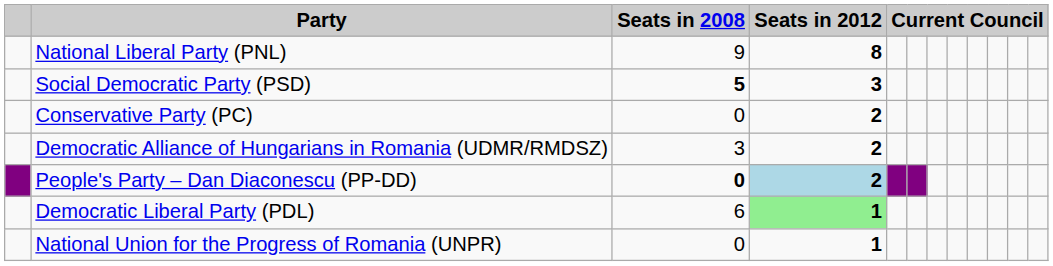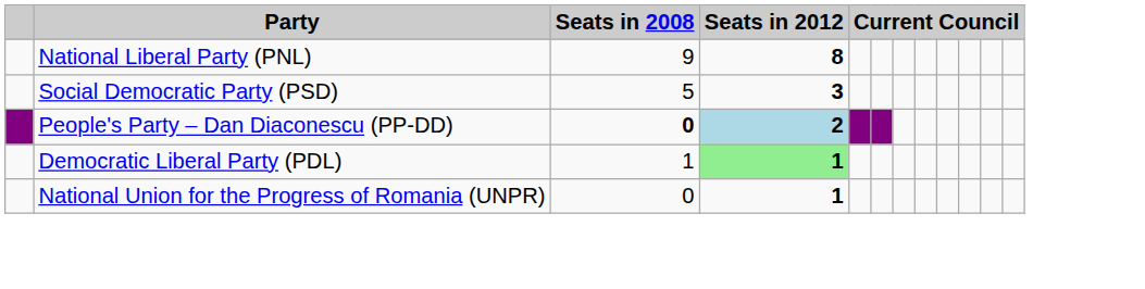Social Democratic Party (PSD) | Seats in 2008: bold -> normal
- row: Conservative Party (PC) | 0 | 2
- row: Democratic Alliance of Hungarians in Romania (UDMR/RMDSZ) | 3 | 2
Democratic Liberal Party (PDL) | Seats in 2008: 6 -> 1
